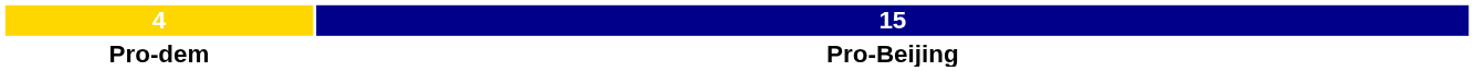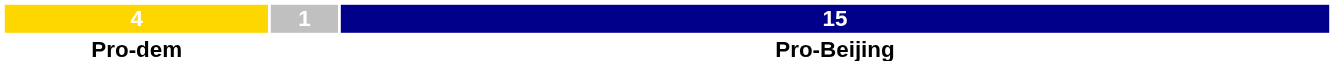+ column: 1
